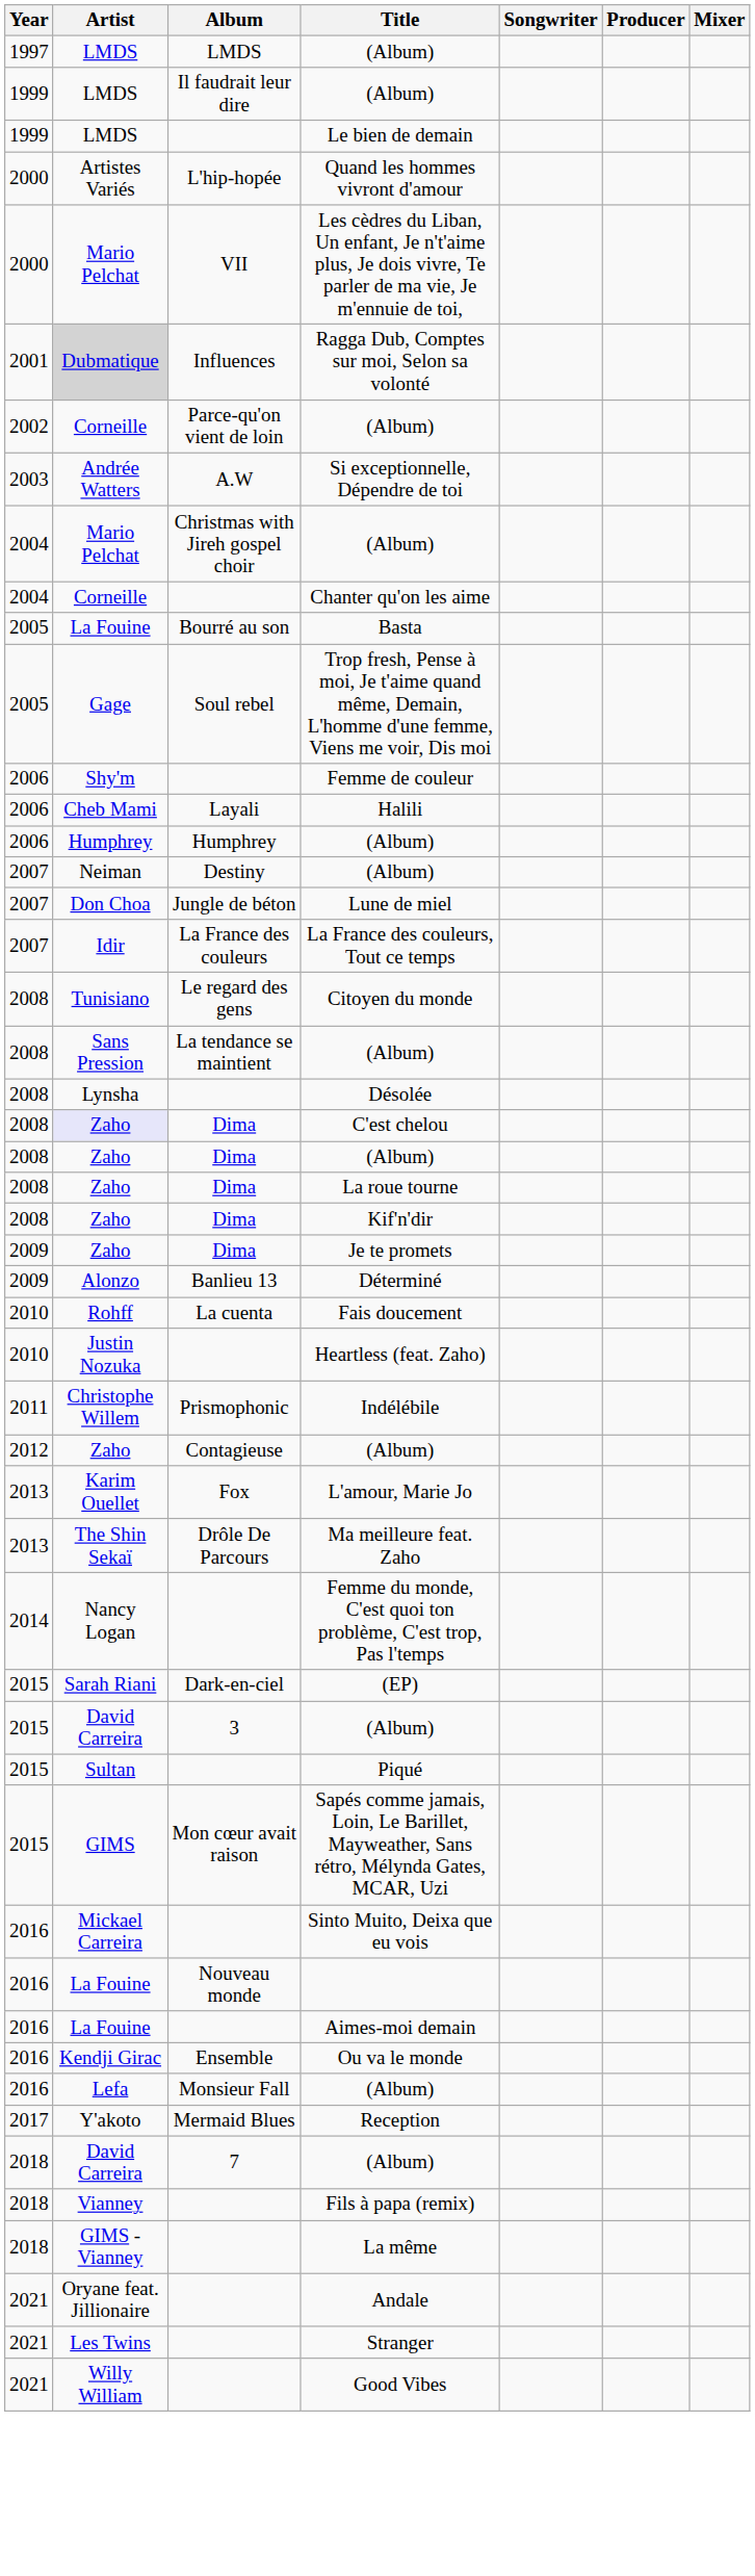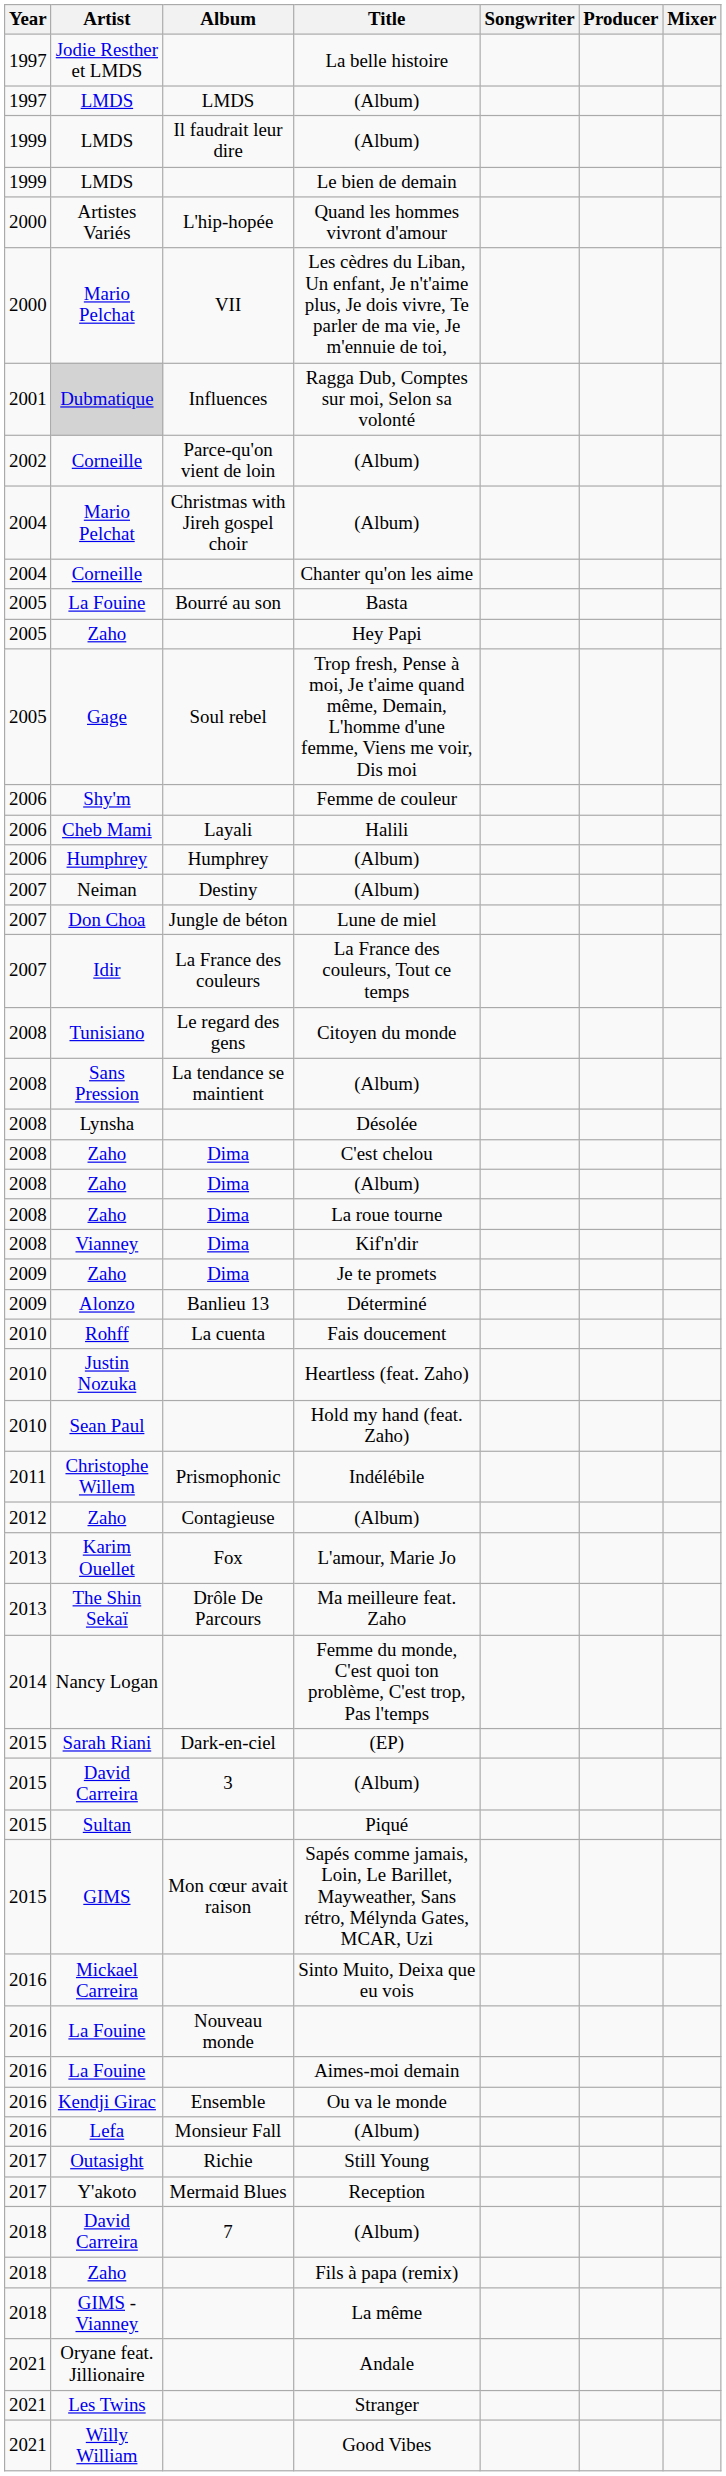+ row: 1997 | Jodie Resther et LMDS | La belle histoire
- row: 2003 | Andrée Watters | A.W | Si exceptionnelle, Dépendre de toi
+ row: 2005 | Zaho | Hey Papi
C'est chelou | Artist: lavender background -> no background
Kif'n'dir | Artist: Zaho -> Vianney
+ row: 2010 | Sean Paul | Hold my hand (feat. Zaho)
+ row: 2017 | Outasight | Richie | Still Young
Fils à papa (remix) | Artist: Vianney -> Zaho
